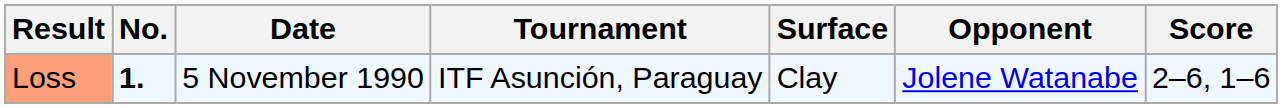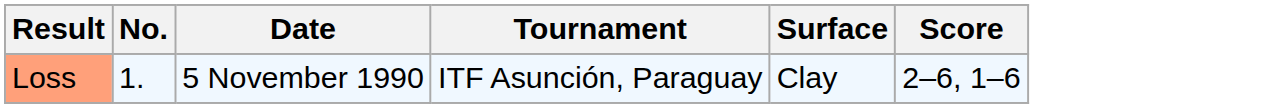- column: Opponent | Jolene Watanabe
Loss | No.: bold -> normal
